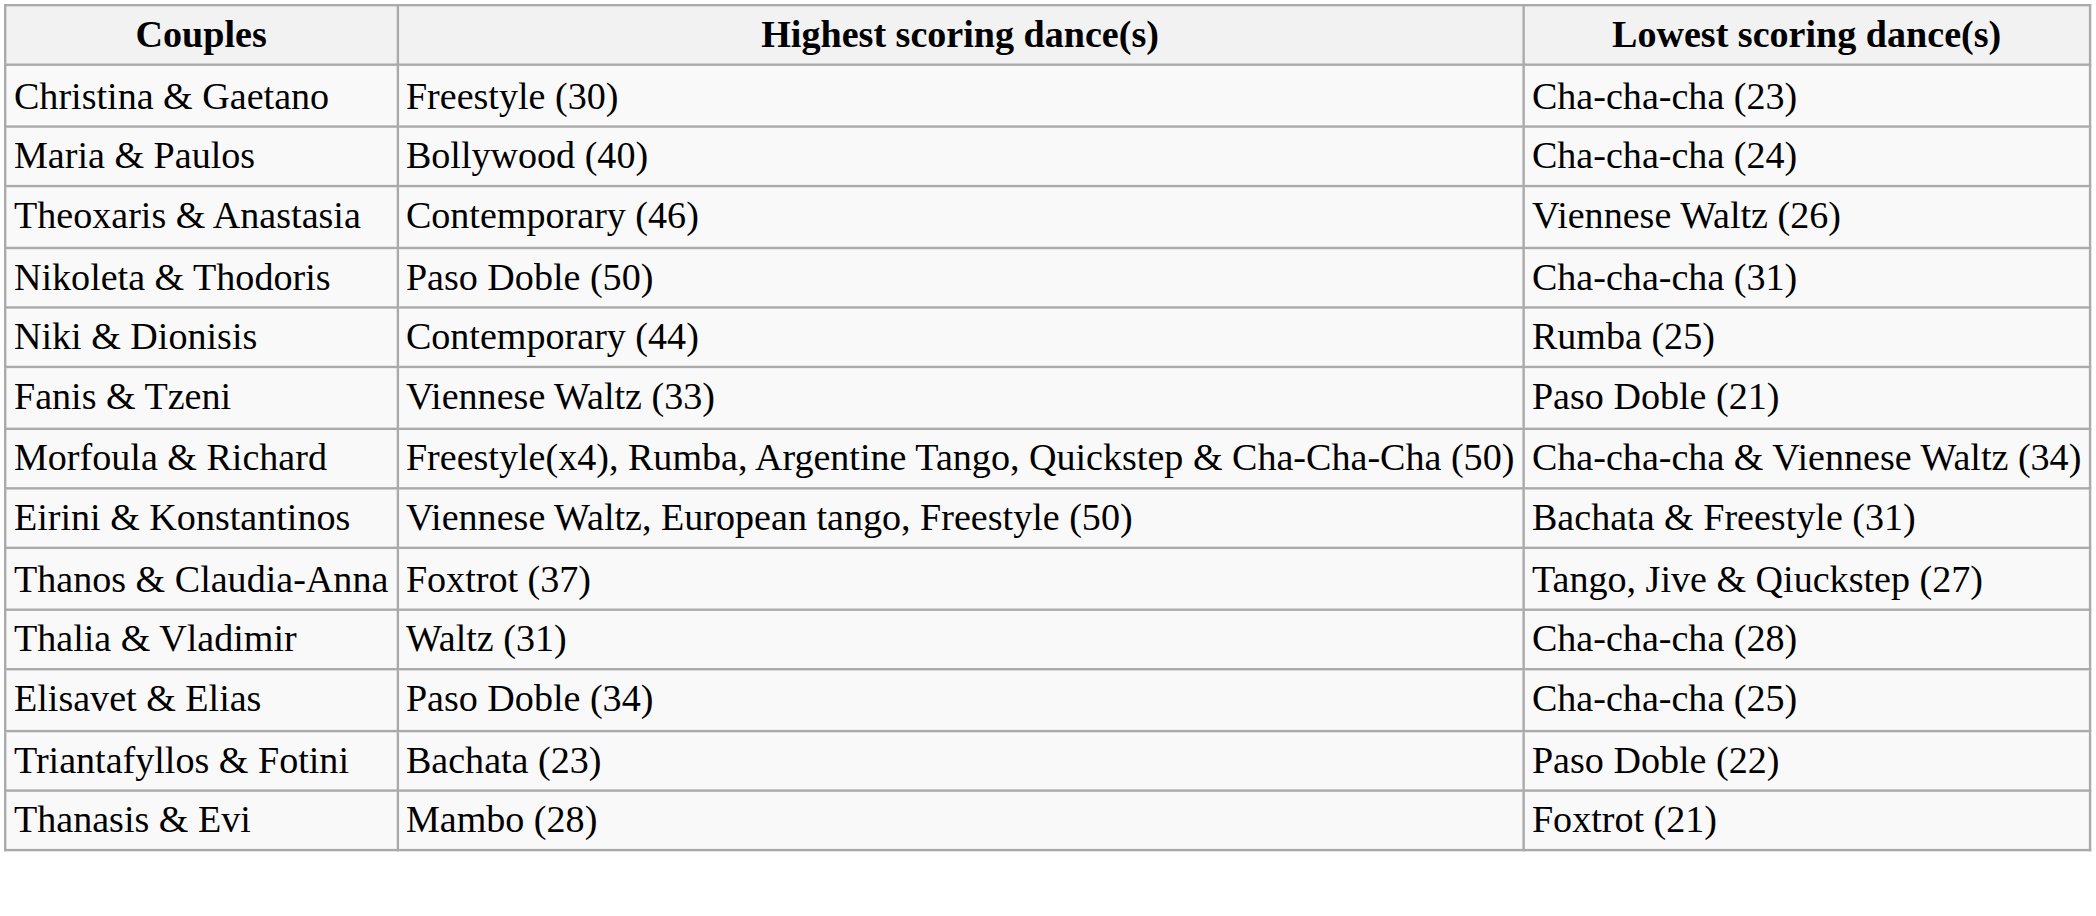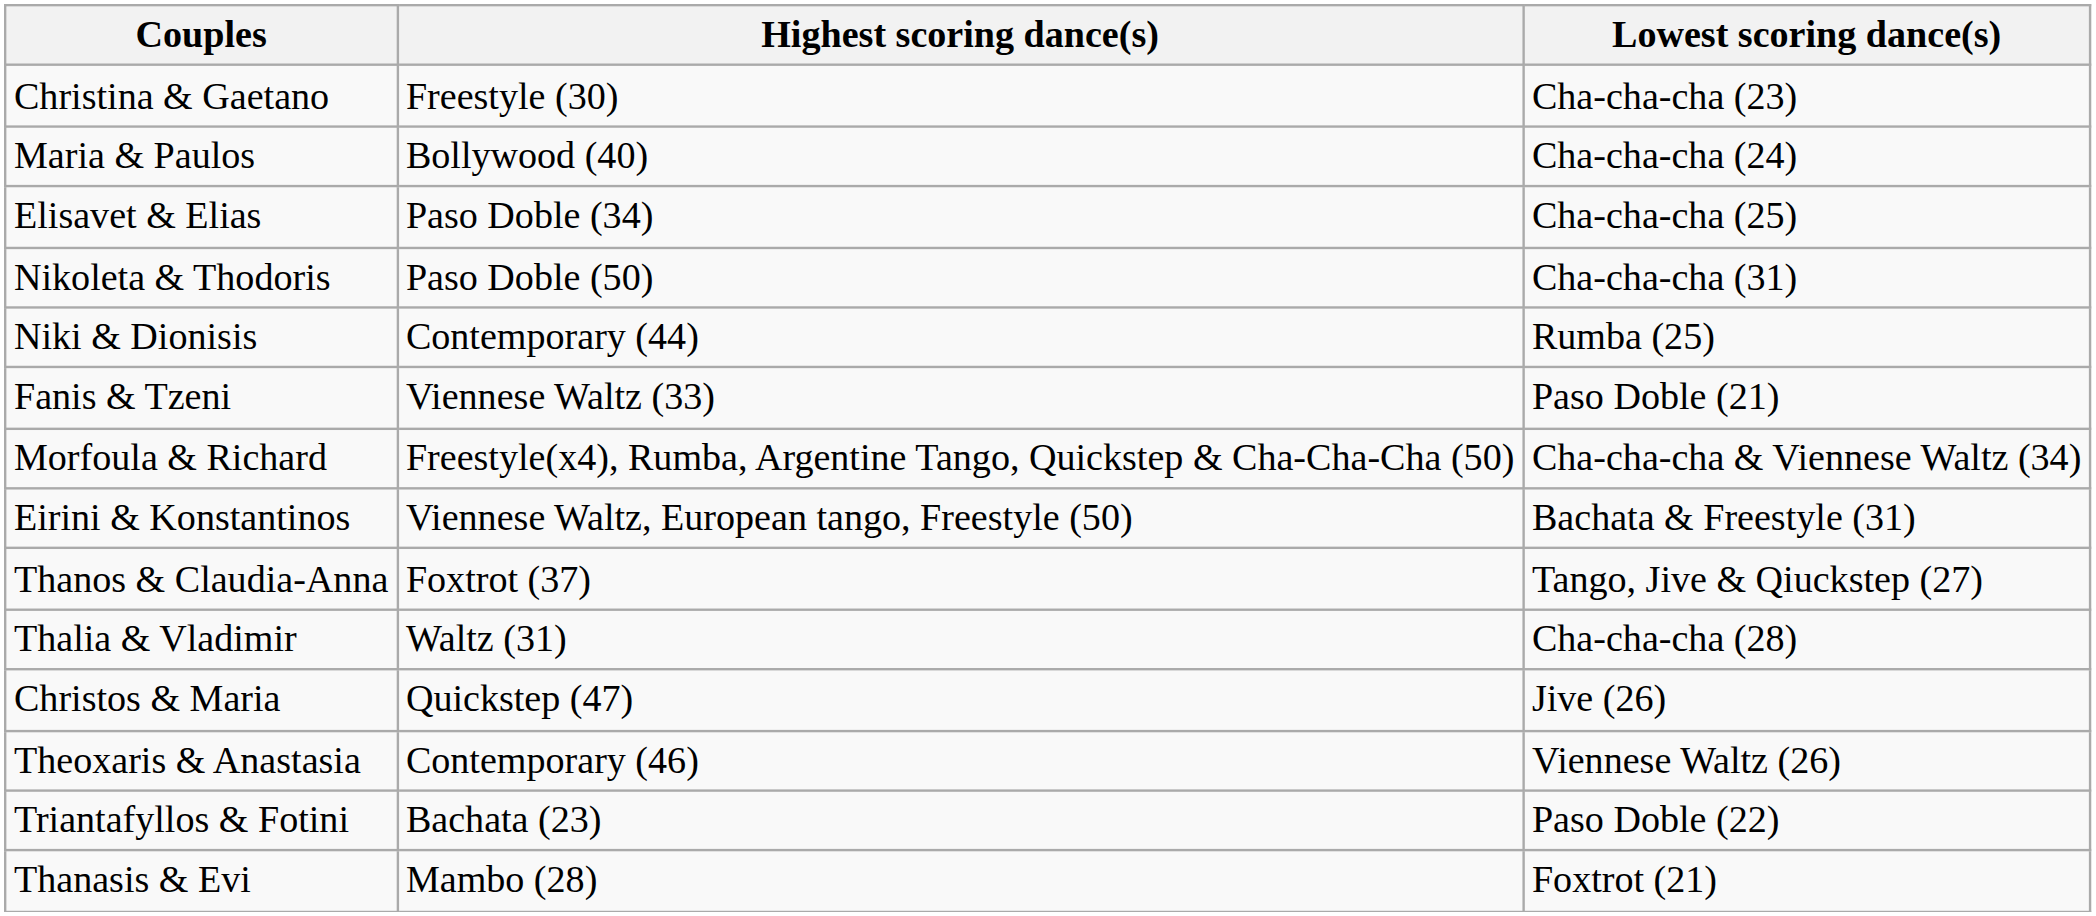rows swapped: Theoxaris & Anastasia <-> Elisavet & Elias
+ row: Christos & Maria | Quickstep (47) | Jive (26)
